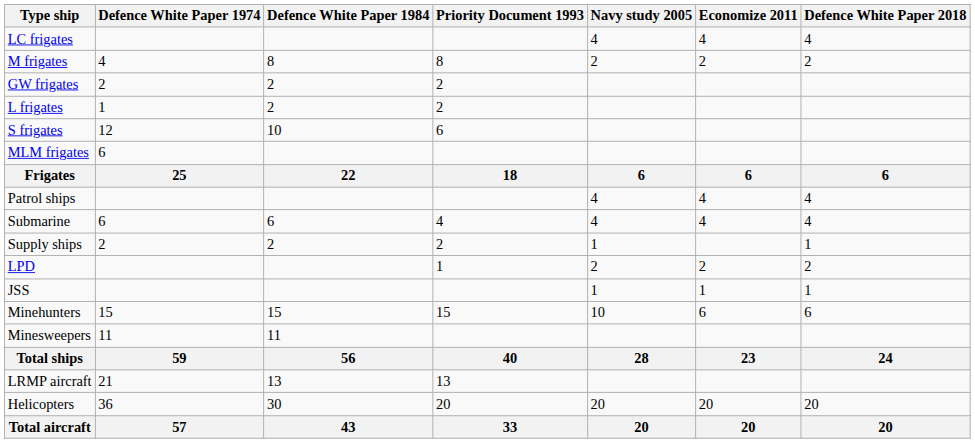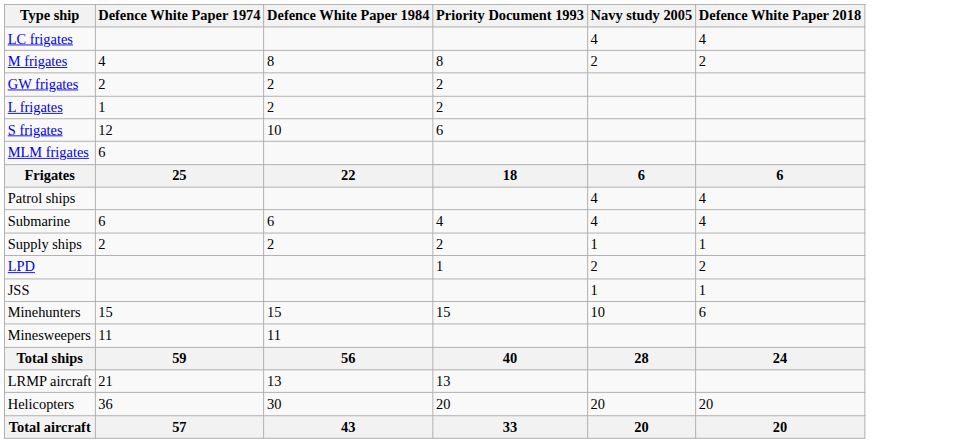- column: Economize 2011 | 4 | 2 | 6 | 4 | 4 | 2 | 1 | 6 | 23 | 20 | 20
